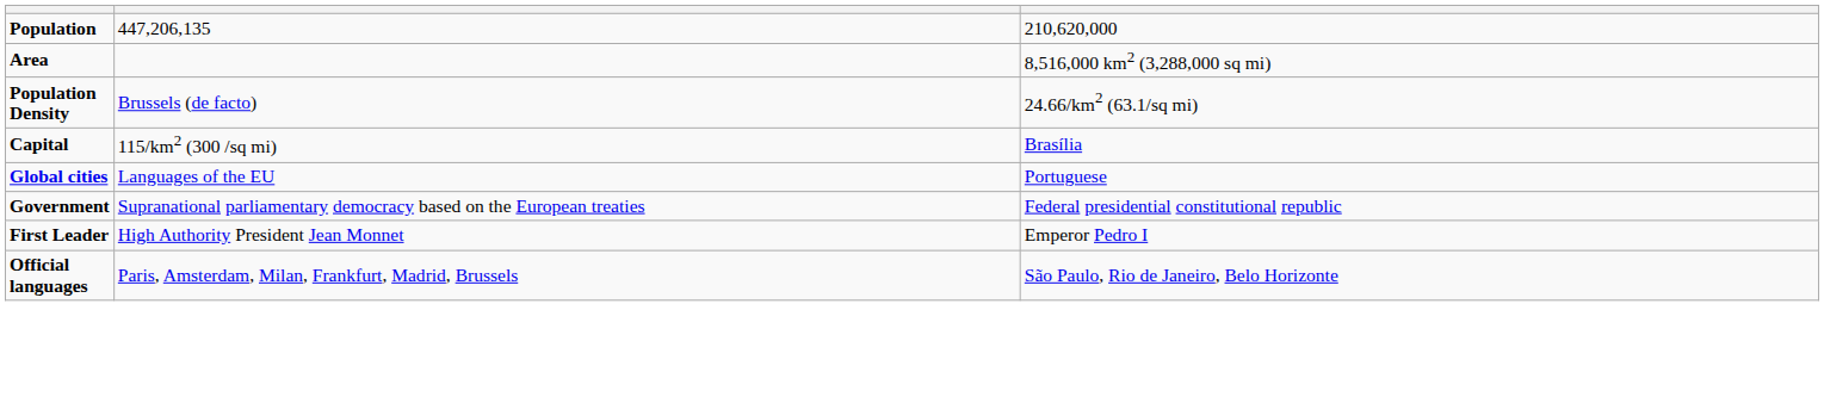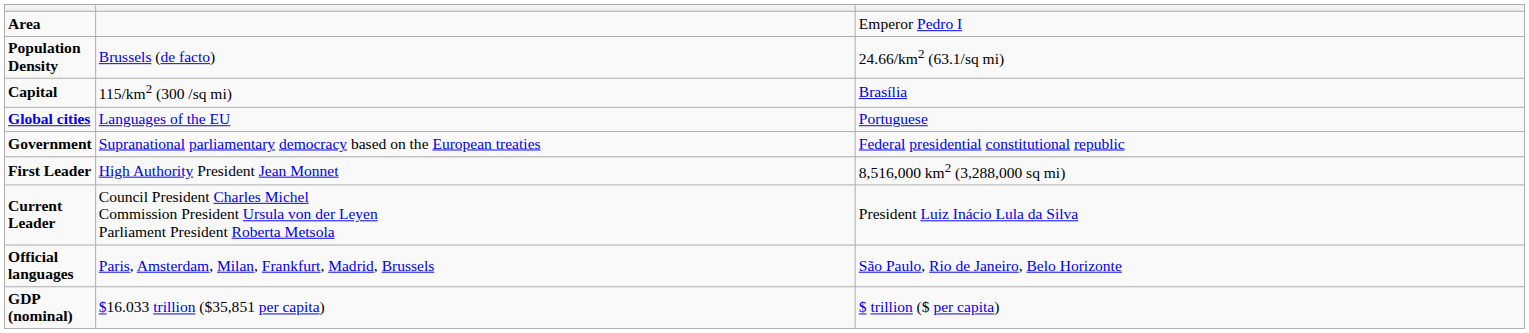- row: Population | 447,206,135 | 210,620,000
Area | column 3: 8,516,000 km2 (3,288,000 sq mi) -> Emperor Pedro I
First Leader | column 3: Emperor Pedro I -> 8,516,000 km2 (3,288,000 sq mi)
+ row: Current Leader | Council President Charles Michel Commission President Ursula von der Leyen Parliament President Roberta Metsola | President Luiz Inácio Lula da Silva
+ row: GDP (nominal) | $16.033 trillion ($35,851 per capita) | $ trillion ($ per capita)
